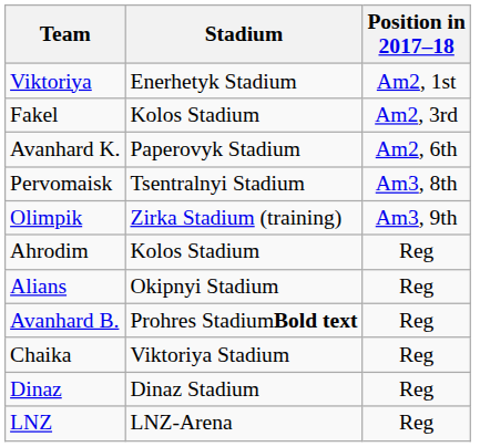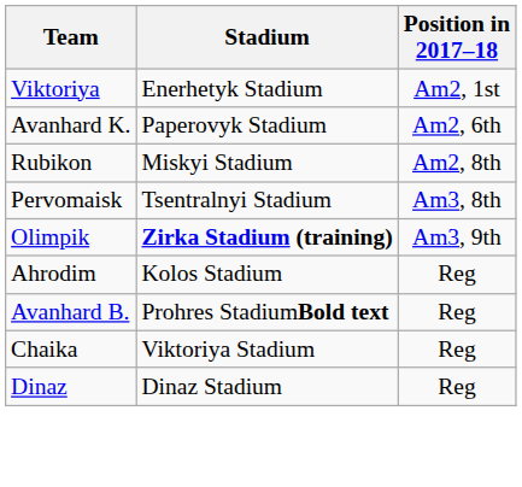- row: Fakel | Kolos Stadium | Am2, 3rd
+ row: Rubikon | Miskyi Stadium | Am2, 8th
Olimpik | Stadium: normal -> bold
- row: Alians | Okipnyi Stadium | Reg
- row: LNZ | LNZ-Arena | Reg
